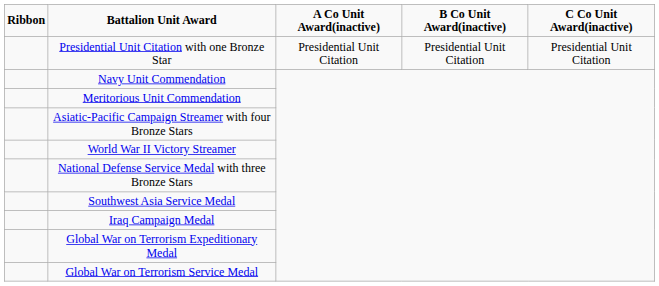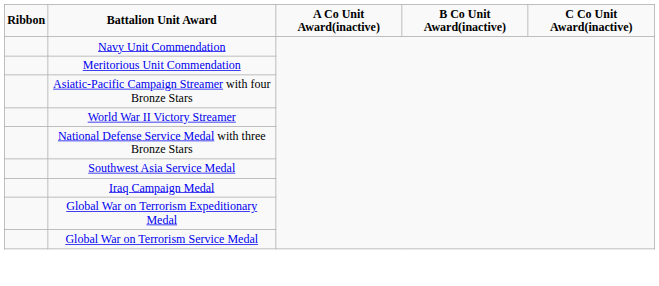- row: Presidential Unit Citation with one Bronze Star | Presidential Unit Citation | Presidential Unit Citation | Presidential Unit Citation
